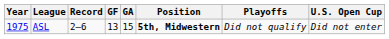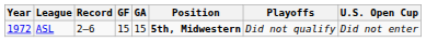ASL | Year: 1975 -> 1972
ASL | GF: 13 -> 15
